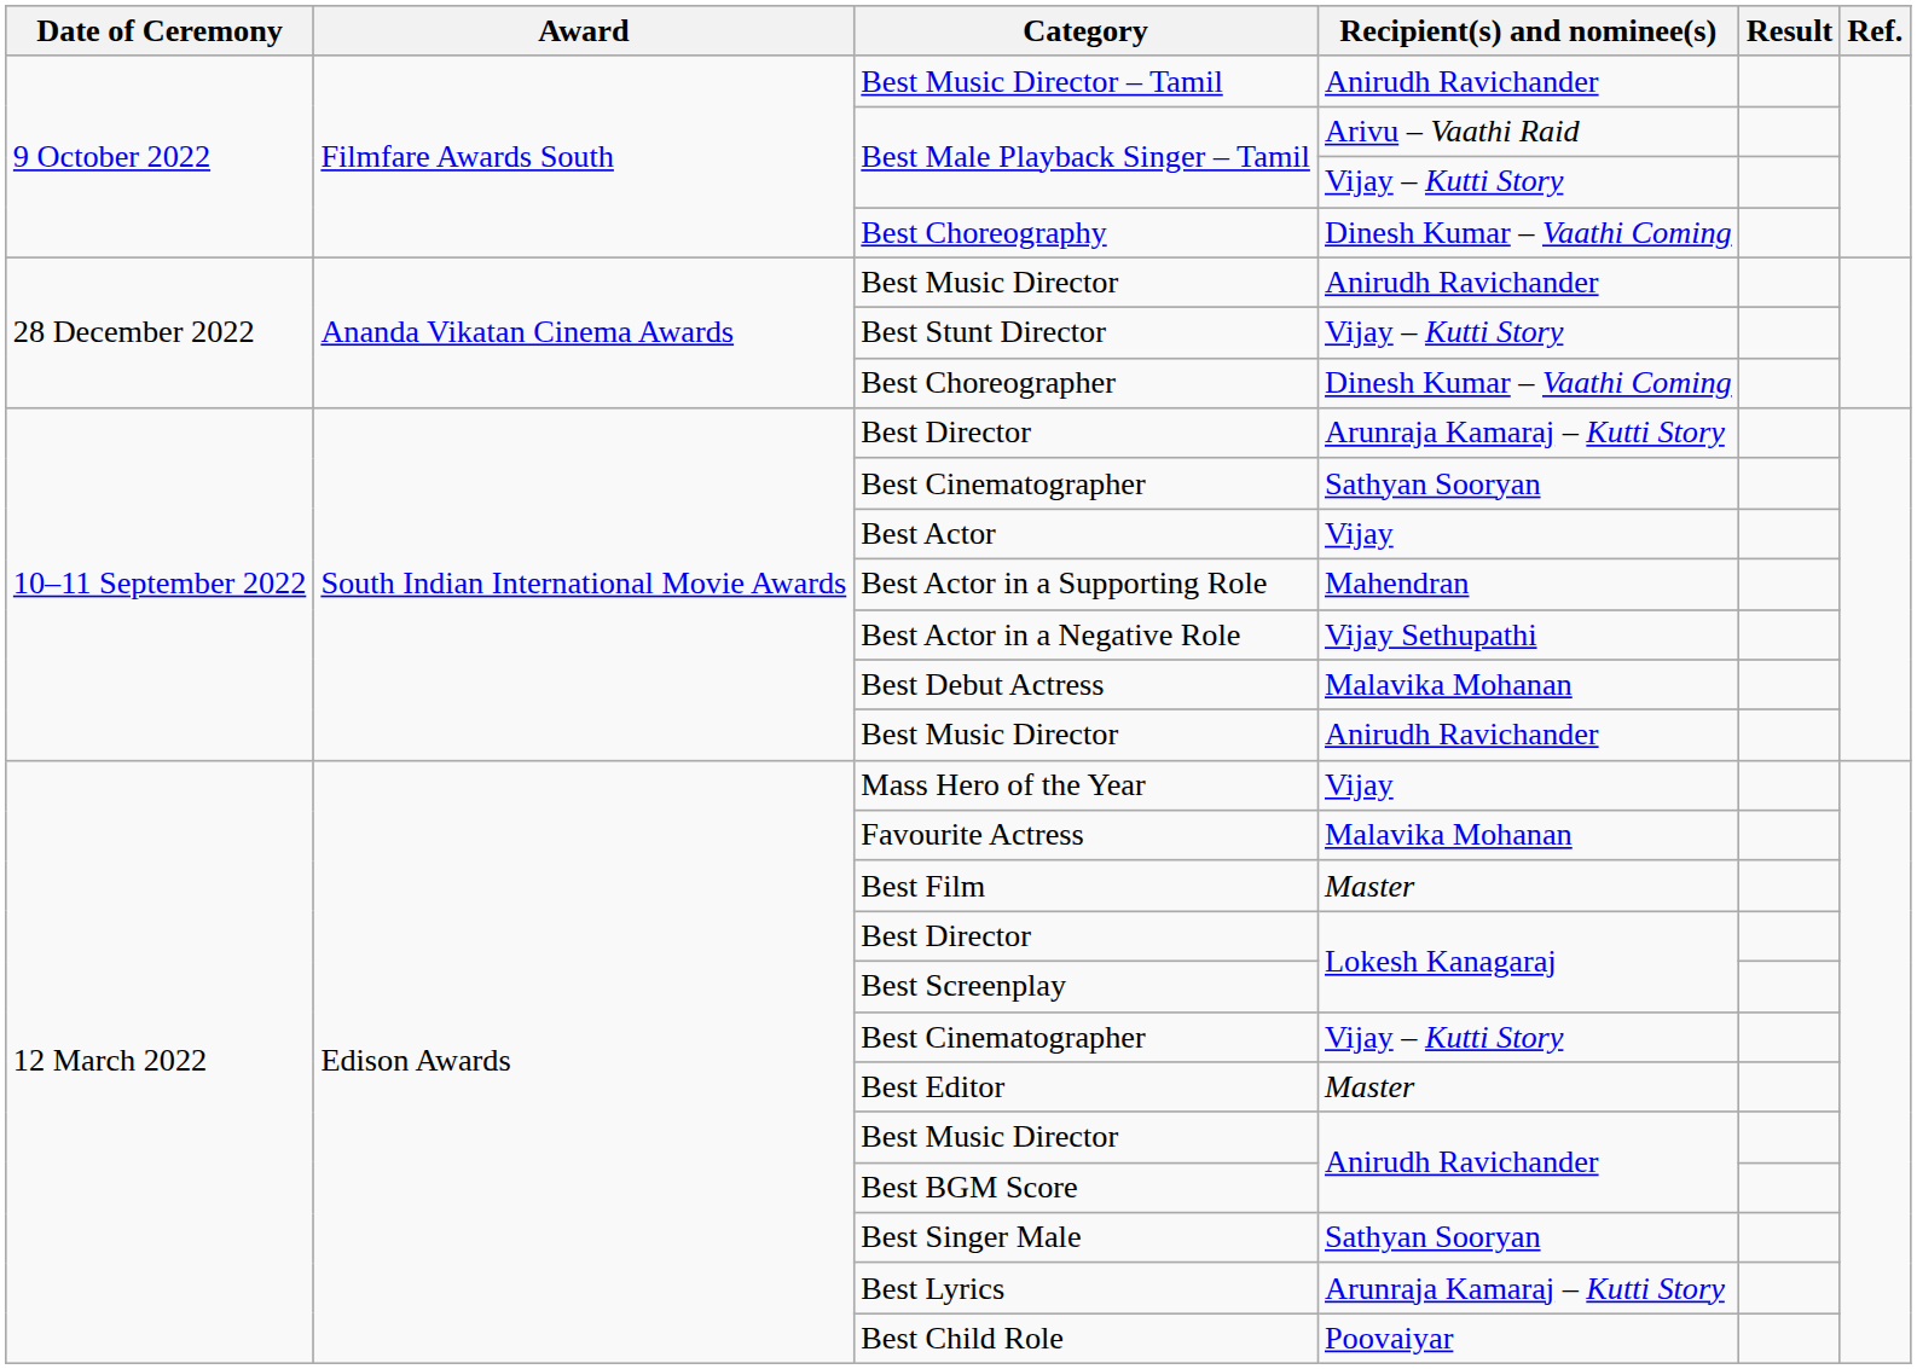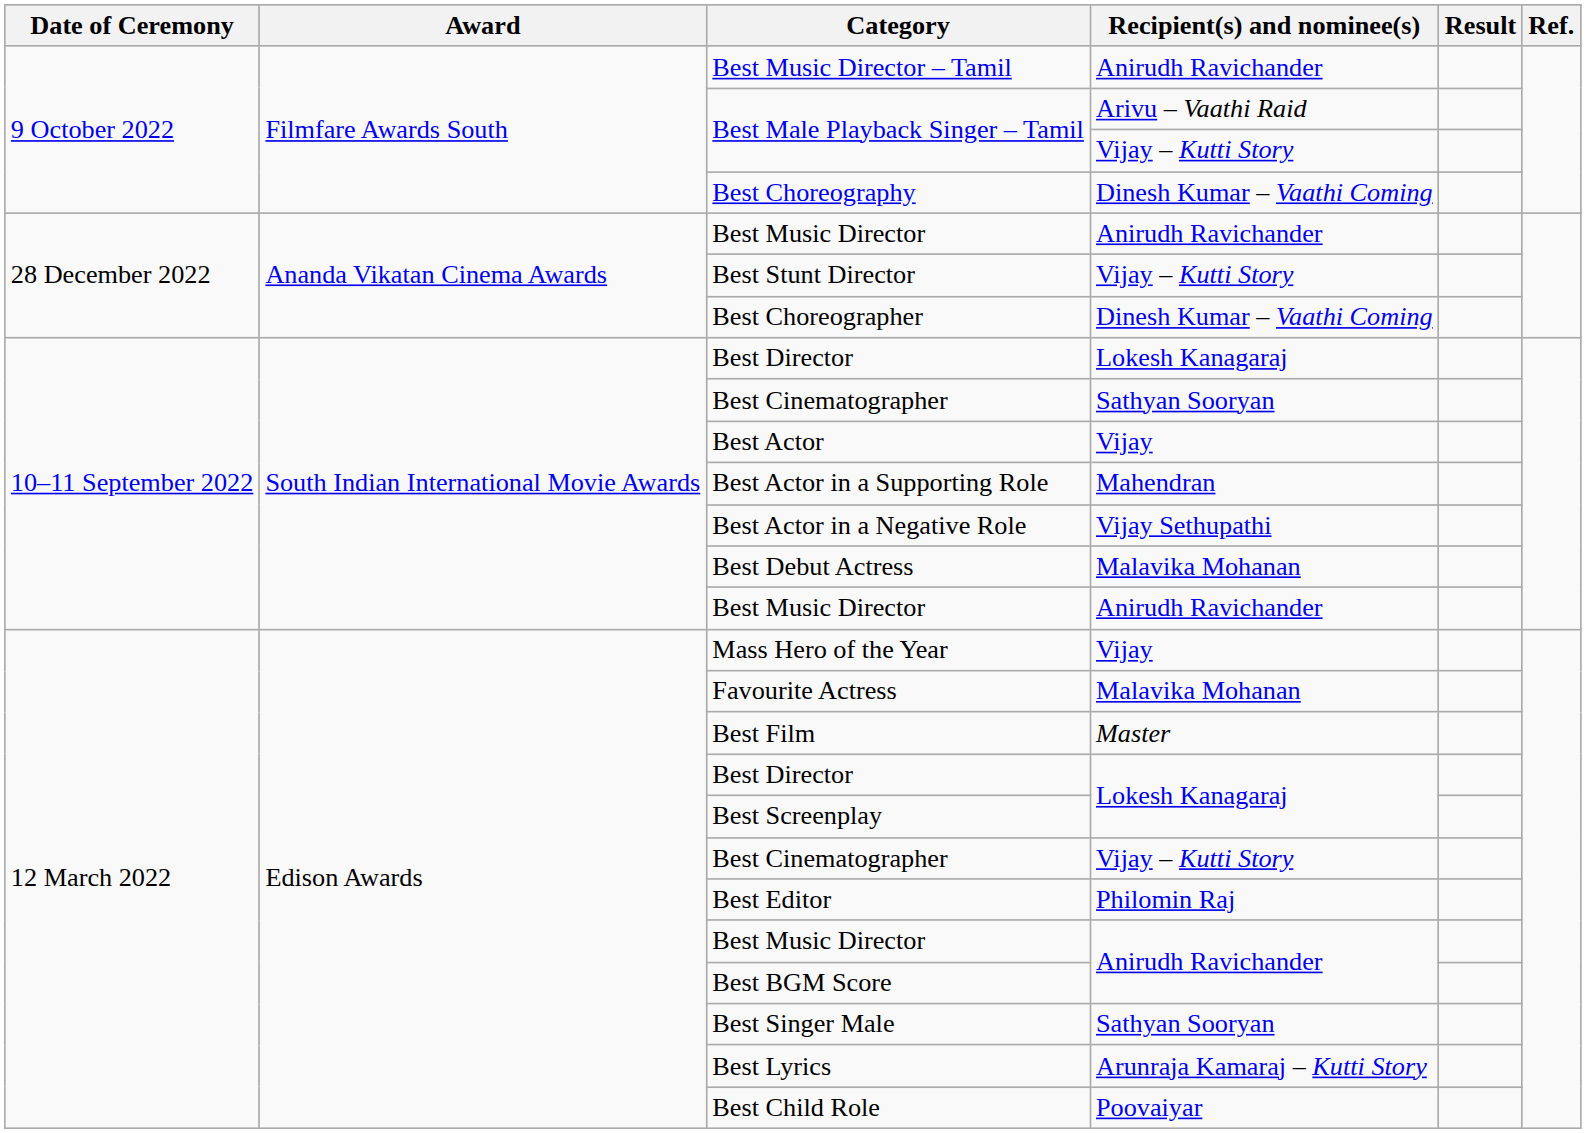10–11 September 2022 / Best Director | Recipient(s) and nominee(s): Arunraja Kamaraj – Kutti Story -> Lokesh Kanagaraj
Best Editor | Recipient(s) and nominee(s): Master -> Philomin Raj
